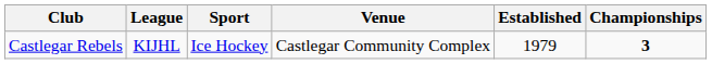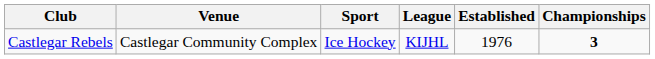columns swapped: League <-> Venue
Castlegar Rebels | Established: 1979 -> 1976
